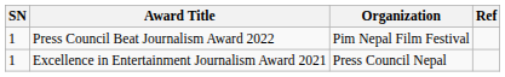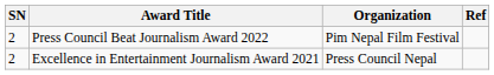Press Council Beat Journalism Award 2022 | SN: 1 -> 2
Excellence in Entertainment Journalism Award 2021 | SN: 1 -> 2
